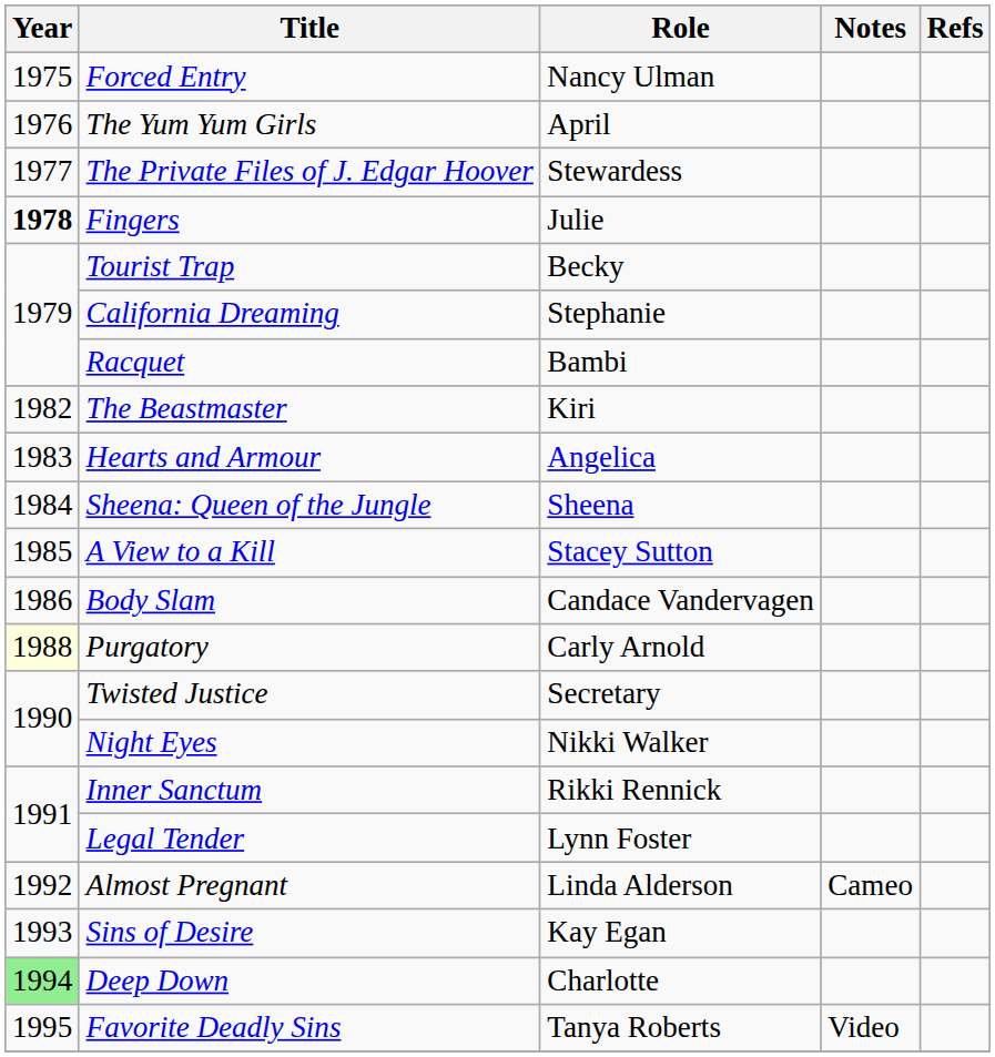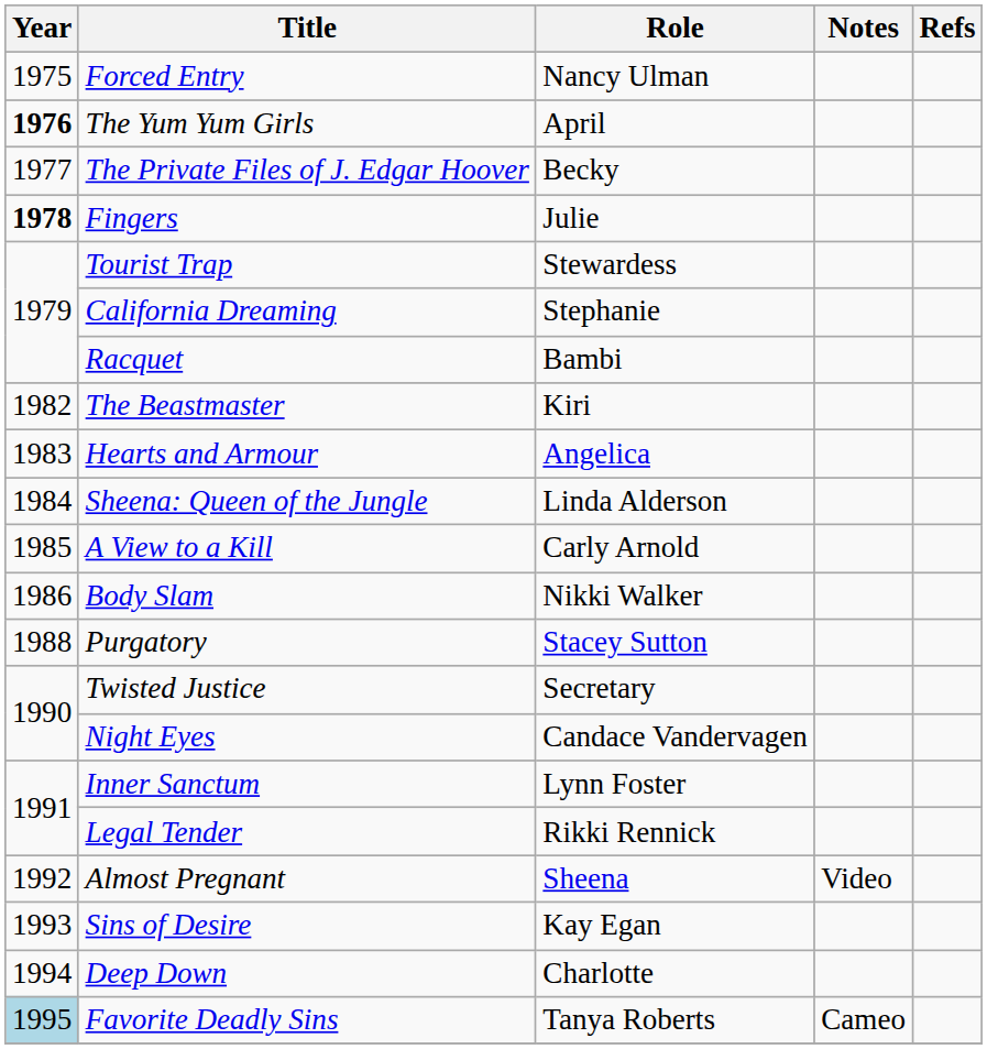The Yum Yum Girls | Year: normal -> bold
The Private Files of J. Edgar Hoover | Role: Stewardess -> Becky
Tourist Trap | Role: Becky -> Stewardess
Sheena: Queen of the Jungle | Role: Sheena -> Linda Alderson
A View to a Kill | Role: Stacey Sutton -> Carly Arnold
Body Slam | Role: Candace Vandervagen -> Nikki Walker
Purgatory | Year: lightyellow background -> no background
Purgatory | Role: Carly Arnold -> Stacey Sutton
Night Eyes | Role: Nikki Walker -> Candace Vandervagen
Inner Sanctum | Role: Rikki Rennick -> Lynn Foster
Legal Tender | Role: Lynn Foster -> Rikki Rennick
Almost Pregnant | Role: Linda Alderson -> Sheena
Almost Pregnant | Notes: Cameo -> Video
Deep Down | Year: lightgreen background -> no background
Favorite Deadly Sins | Year: no background -> lightblue background
Favorite Deadly Sins | Notes: Video -> Cameo
